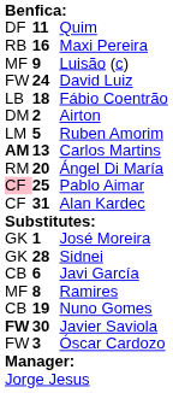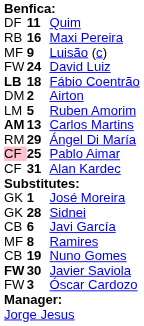Fábio Coentrão | column 1: normal -> bold
Ángel Di María | column 2: 20 -> 29
